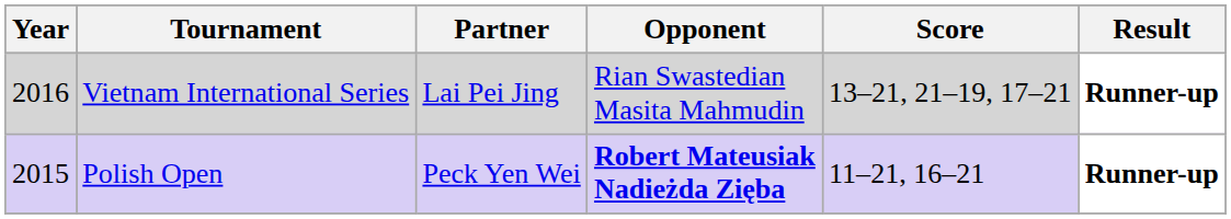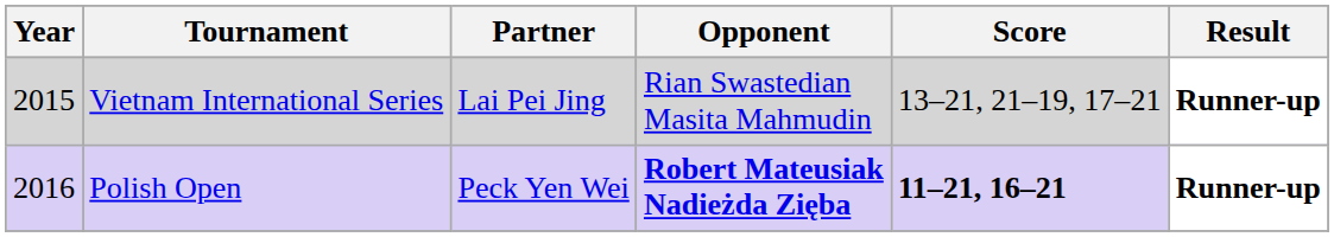Vietnam International Series | Year: 2016 -> 2015
Polish Open | Year: 2015 -> 2016
Polish Open | Score: normal -> bold
